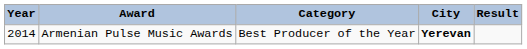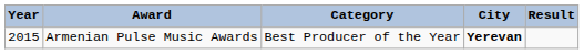Armenian Pulse Music Awards | Year: 2014 -> 2015
